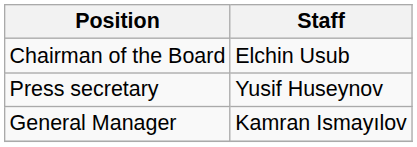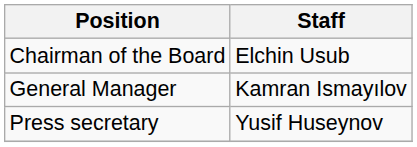rows swapped: General Manager <-> Press secretary
